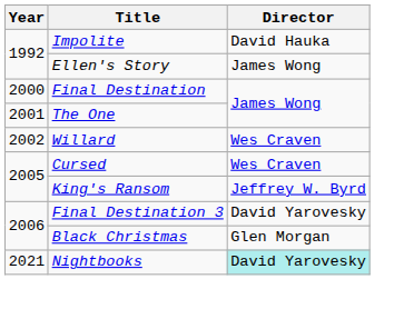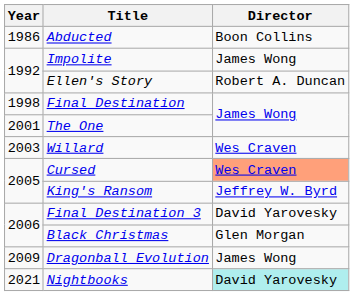+ row: 1986 | Abducted | Boon Collins
Impolite | Director: David Hauka -> James Wong
Ellen's Story | Director: James Wong -> Robert A. Duncan
Final Destination | Year: 2000 -> 1998
Willard | Year: 2002 -> 2003
Cursed | Director: no background -> lightsalmon background
+ row: 2009 | Dragonball Evolution | James Wong
